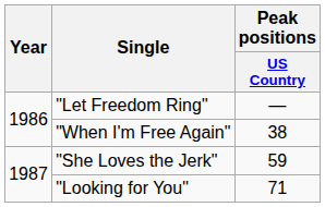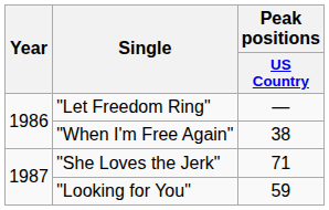"She Loves the Jerk" | Peak positions / US Country: 59 -> 71
"Looking for You" | Peak positions / US Country: 71 -> 59
